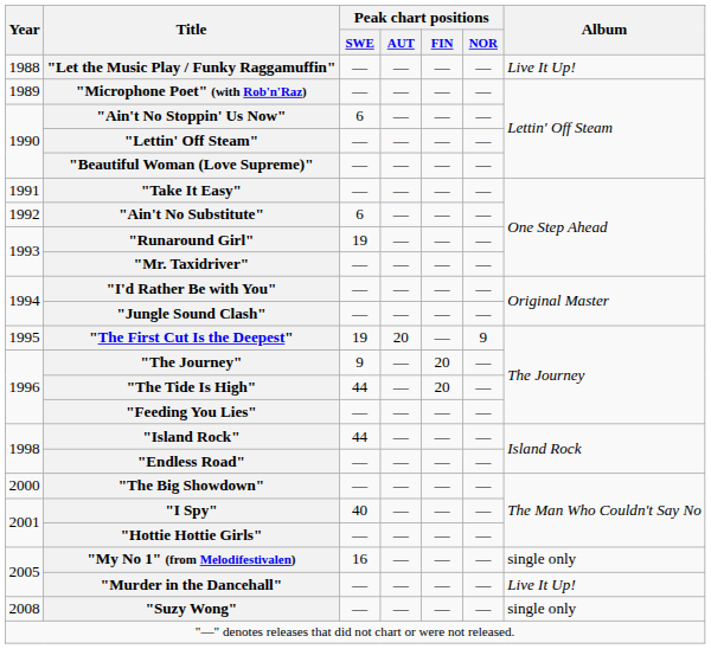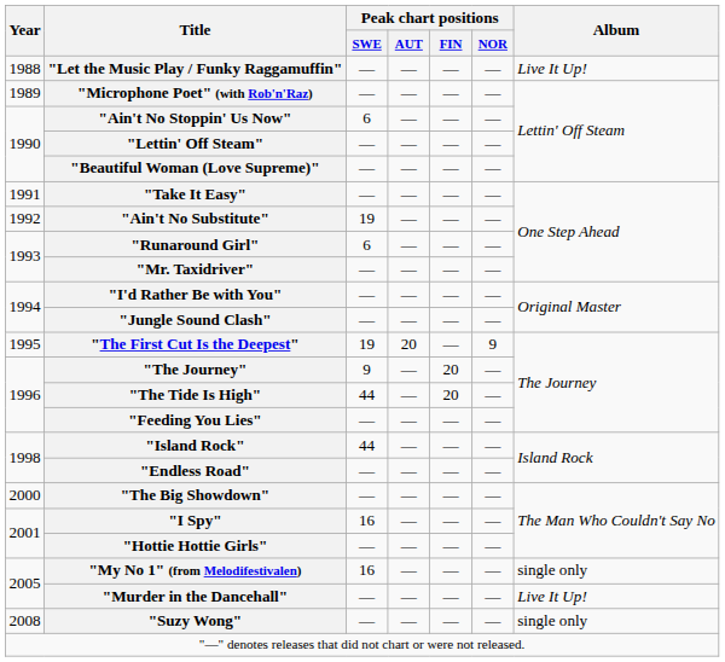"Ain't No Substitute" | Peak chart positions / SWE: 6 -> 19
"Runaround Girl" | Peak chart positions / SWE: 19 -> 6
"I Spy" | Peak chart positions / SWE: 40 -> 16
